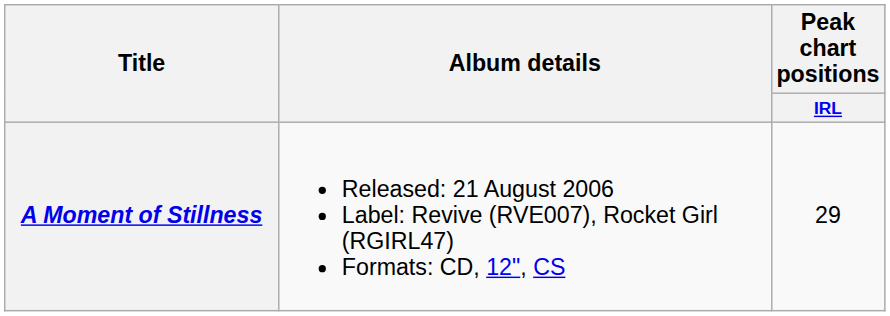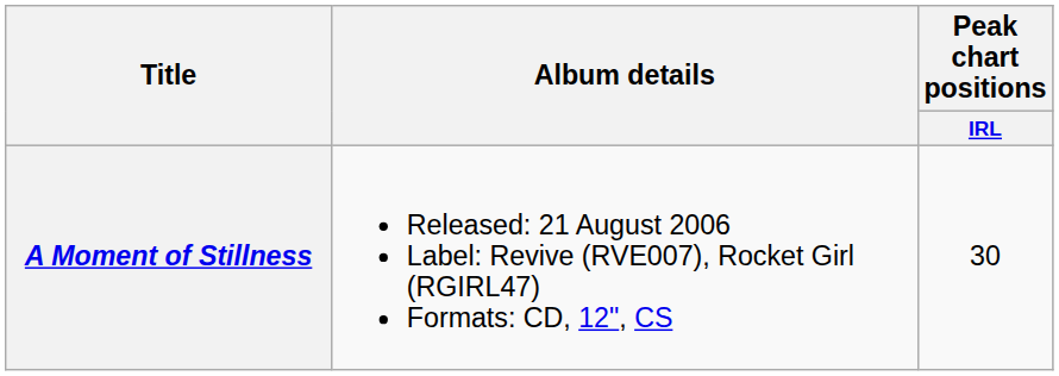A Moment of Stillness | Peak chart positions / IRL: 29 -> 30
